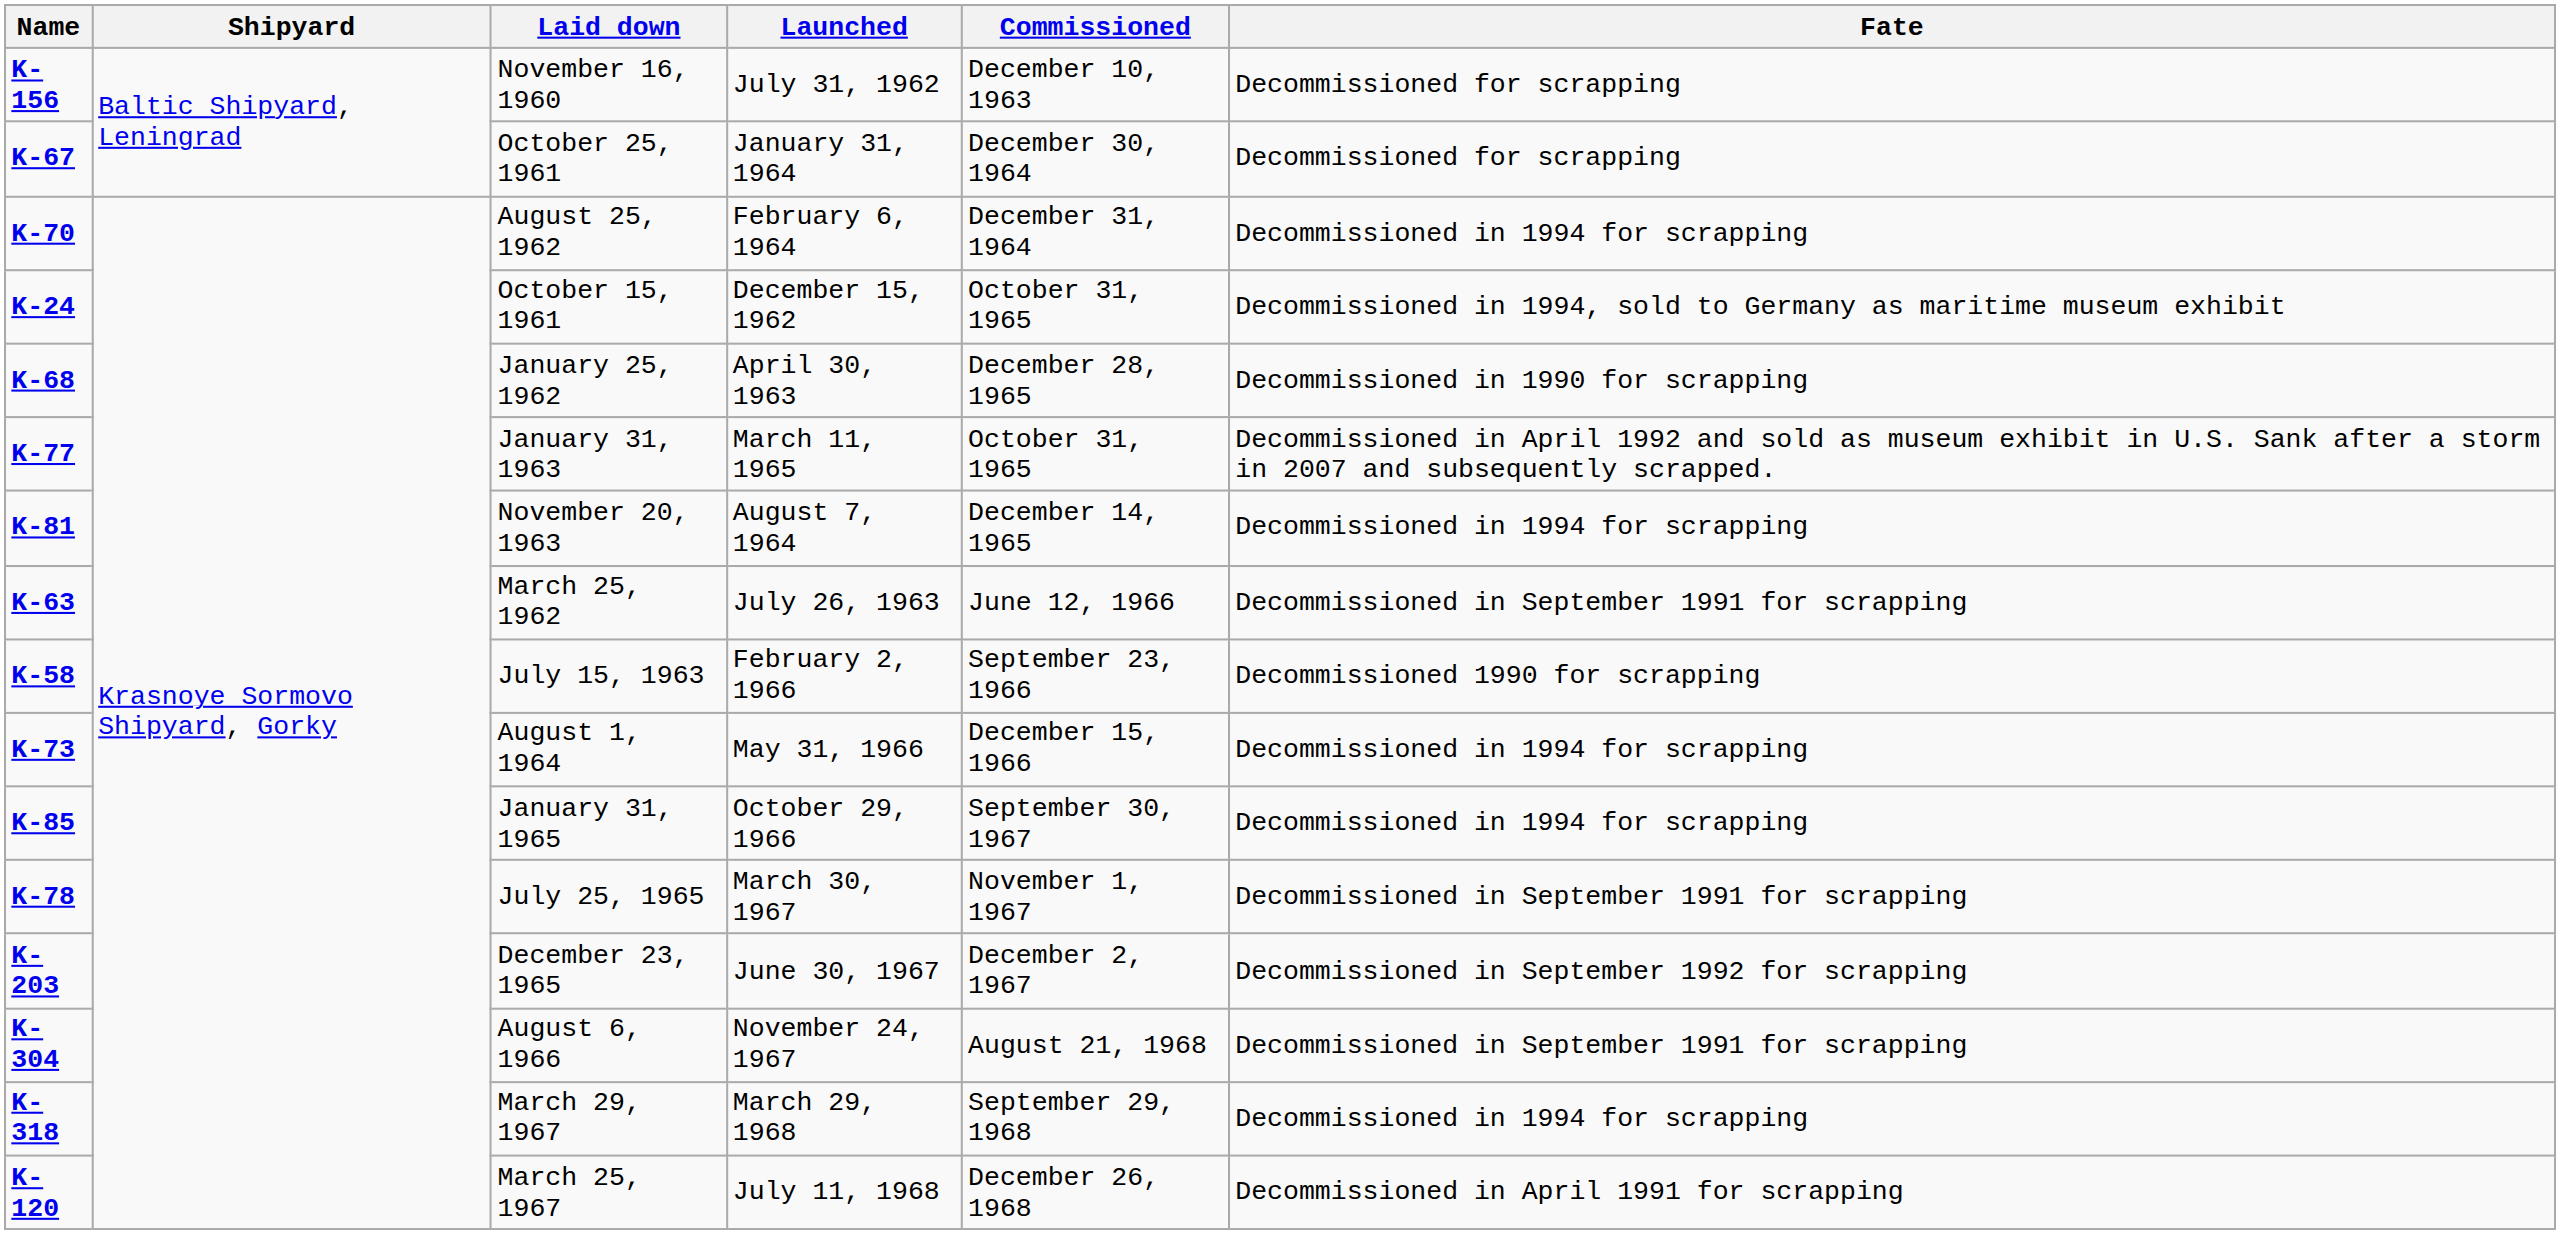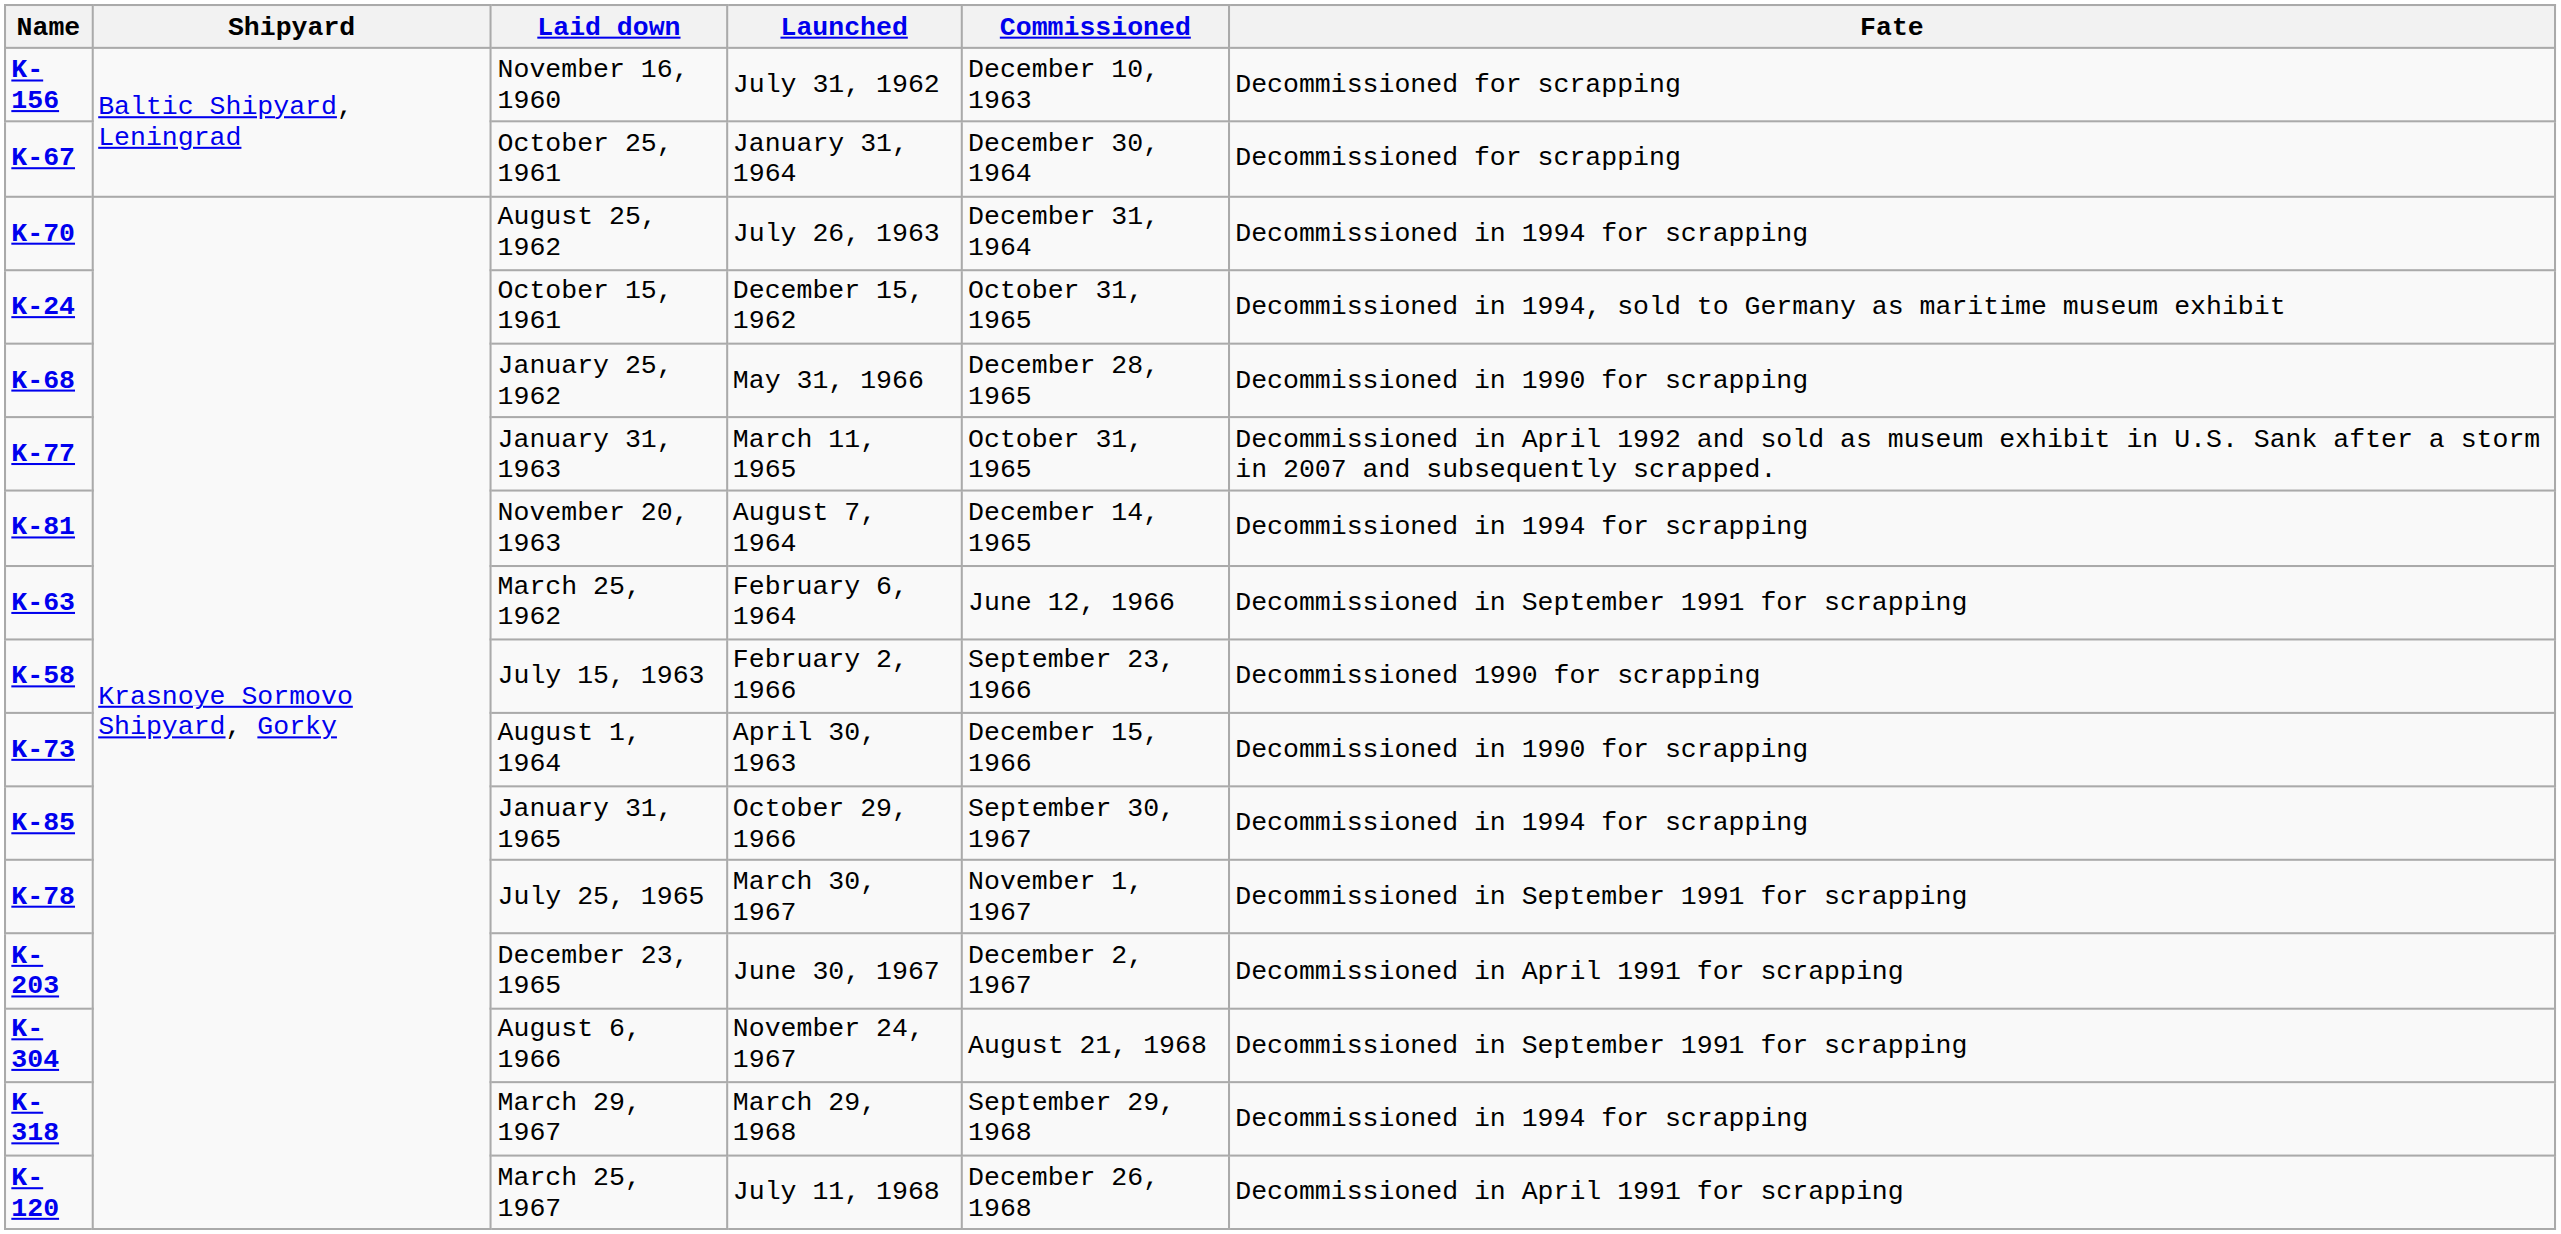August 25, 1962 | Launched: February 6, 1964 -> July 26, 1963
January 25, 1962 | Launched: April 30, 1963 -> May 31, 1966
March 25, 1962 | Launched: July 26, 1963 -> February 6, 1964
August 1, 1964 | Launched: May 31, 1966 -> April 30, 1963
August 1, 1964 | Fate: Decommissioned in 1994 for scrapping -> Decommissioned in 1990 for scrapping
December 23, 1965 | Fate: Decommissioned in September 1992 for scrapping -> Decommissioned in April 1991 for scrapping
